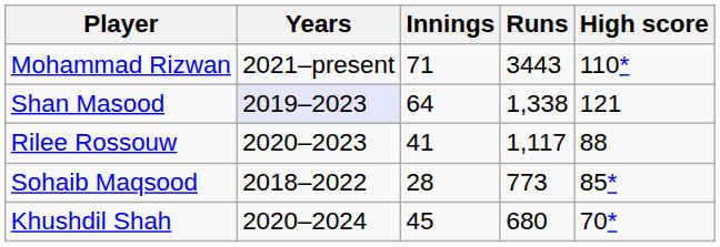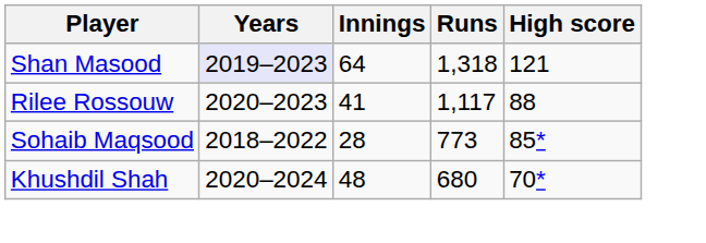- row: Mohammad Rizwan | 2021–present | 71 | 3443 | 110*
Shan Masood | Runs: 1,338 -> 1,318
Khushdil Shah | Innings: 45 -> 48
